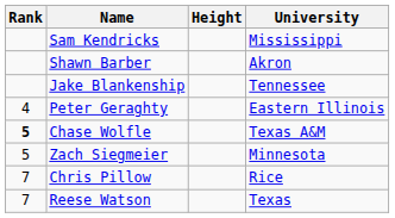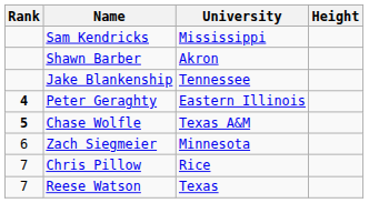columns swapped: University <-> Height
Peter Geraghty | Rank: normal -> bold
Zach Siegmeier | Rank: 5 -> 6
